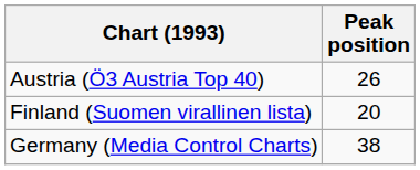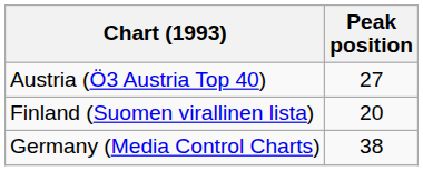Austria (Ö3 Austria Top 40) | Peak position: 26 -> 27
